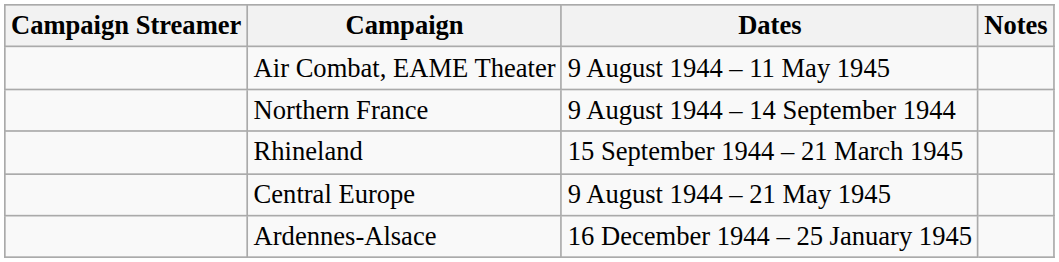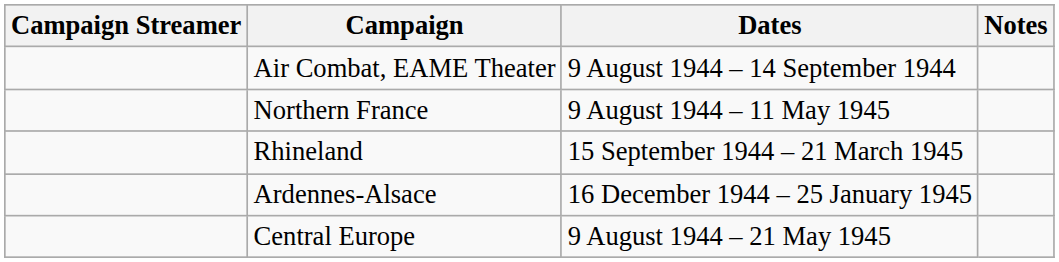Air Combat, EAME Theater | Dates: 9 August 1944 – 11 May 1945 -> 9 August 1944 – 14 September 1944
Northern France | Dates: 9 August 1944 – 14 September 1944 -> 9 August 1944 – 11 May 1945
rows swapped: Ardennes-Alsace <-> Central Europe
